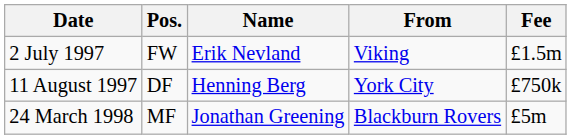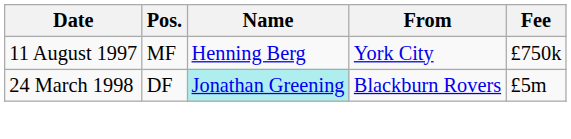- row: 2 July 1997 | FW | Erik Nevland | Viking | £1.5m
11 August 1997 | Pos.: DF -> MF
24 March 1998 | Pos.: MF -> DF
24 March 1998 | Name: no background -> paleturquoise background
